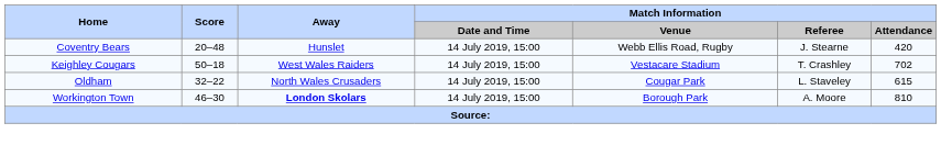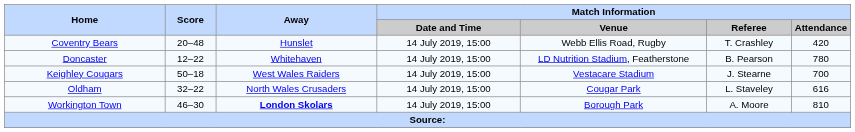Coventry Bears | Match Information / Referee: J. Stearne -> T. Crashley
+ row: Doncaster | 12–22 | Whitehaven | 14 July 2019, 15:00 | LD Nutrition Stadium, Featherstone | B. Pearson | 780
Keighley Cougars | Match Information / Referee: T. Crashley -> J. Stearne
Keighley Cougars | Match Information / Attendance: 702 -> 700
Oldham | Match Information / Attendance: 615 -> 616
